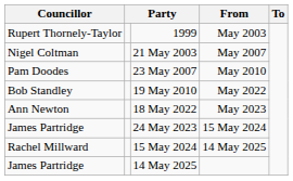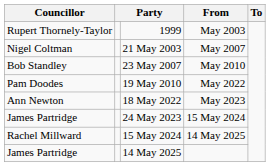23 May 2007 | Councillor: Pam Doodes -> Bob Standley
19 May 2010 | Councillor: Bob Standley -> Pam Doodes
